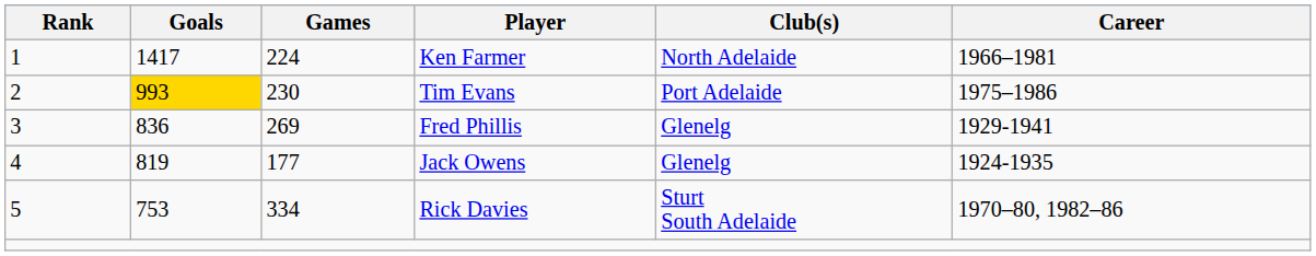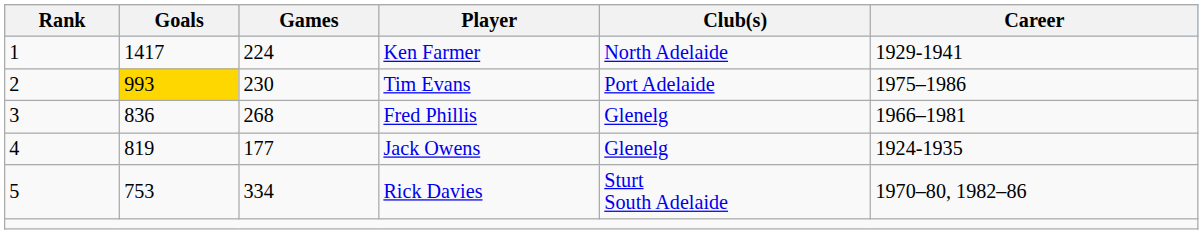Ken Farmer | Career: 1966–1981 -> 1929-1941
Fred Phillis | Games: 269 -> 268
Fred Phillis | Career: 1929-1941 -> 1966–1981
